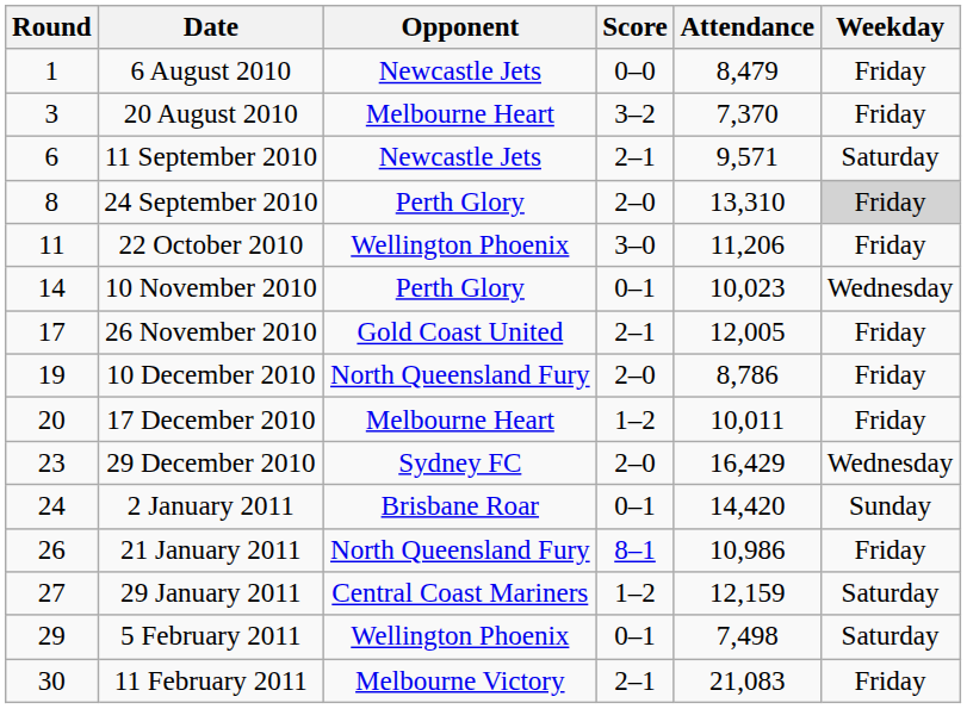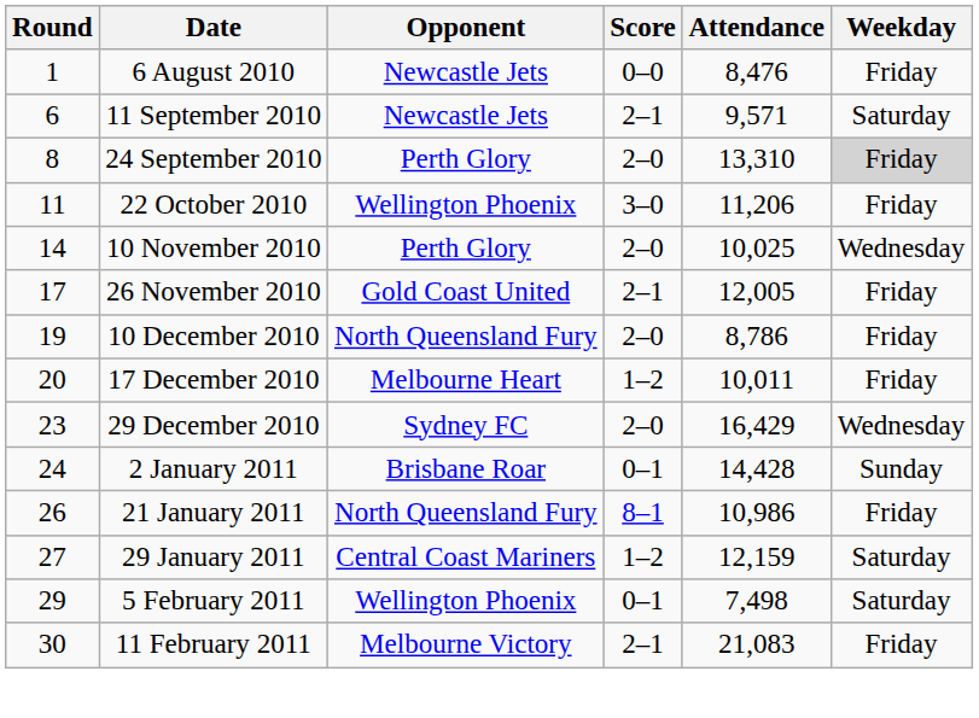6 August 2010 | Attendance: 8,479 -> 8,476
- row: 3 | 20 August 2010 | Melbourne Heart | 3–2 | 7,370 | Friday
10 November 2010 | Score: 0–1 -> 2–0
10 November 2010 | Attendance: 10,023 -> 10,025
2 January 2011 | Attendance: 14,420 -> 14,428
